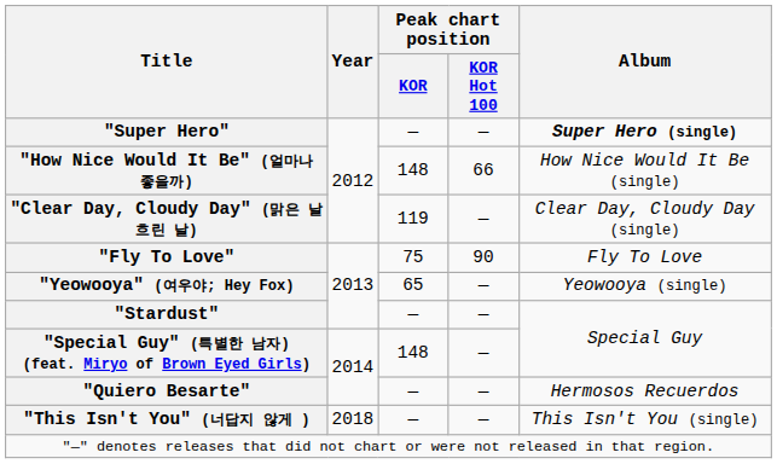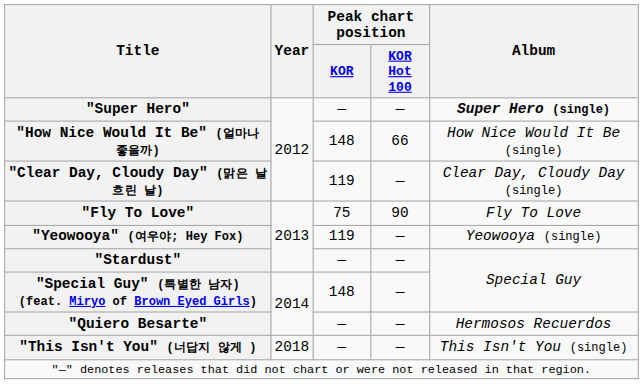"Yeowooya" (여우야; Hey Fox) | Peak chart position / KOR: 65 -> 119
